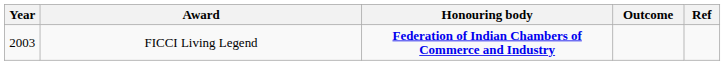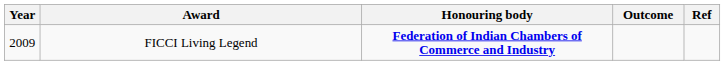FICCI Living Legend | Year: 2003 -> 2009
